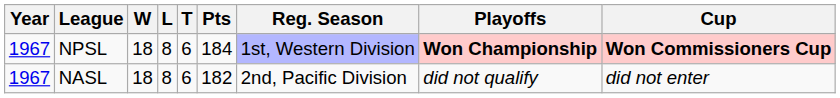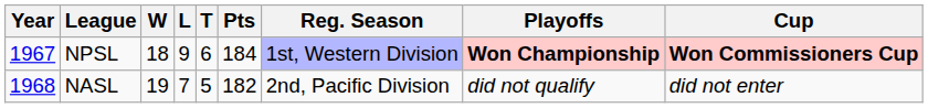NPSL | L: 8 -> 9
NASL | Year: 1967 -> 1968
NASL | W: 18 -> 19
NASL | L: 8 -> 7
NASL | T: 6 -> 5
